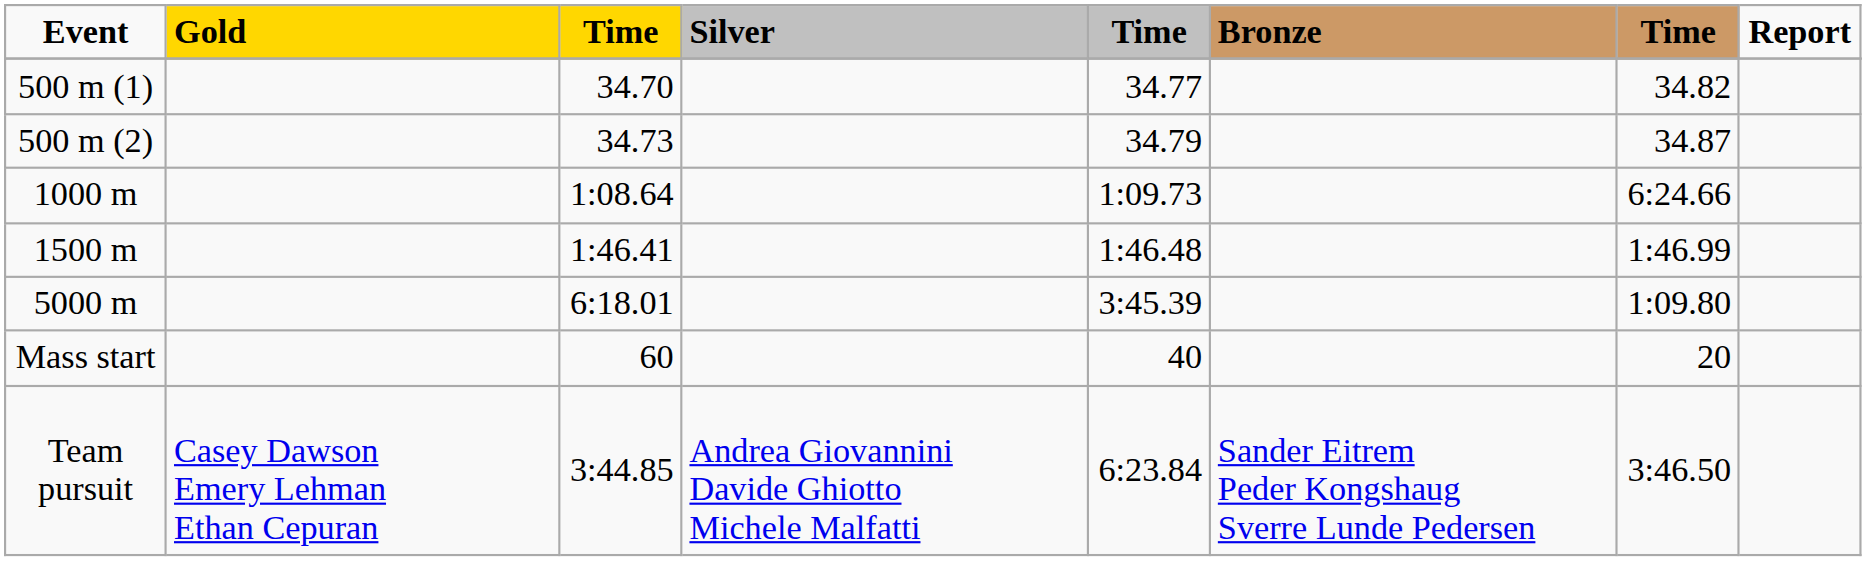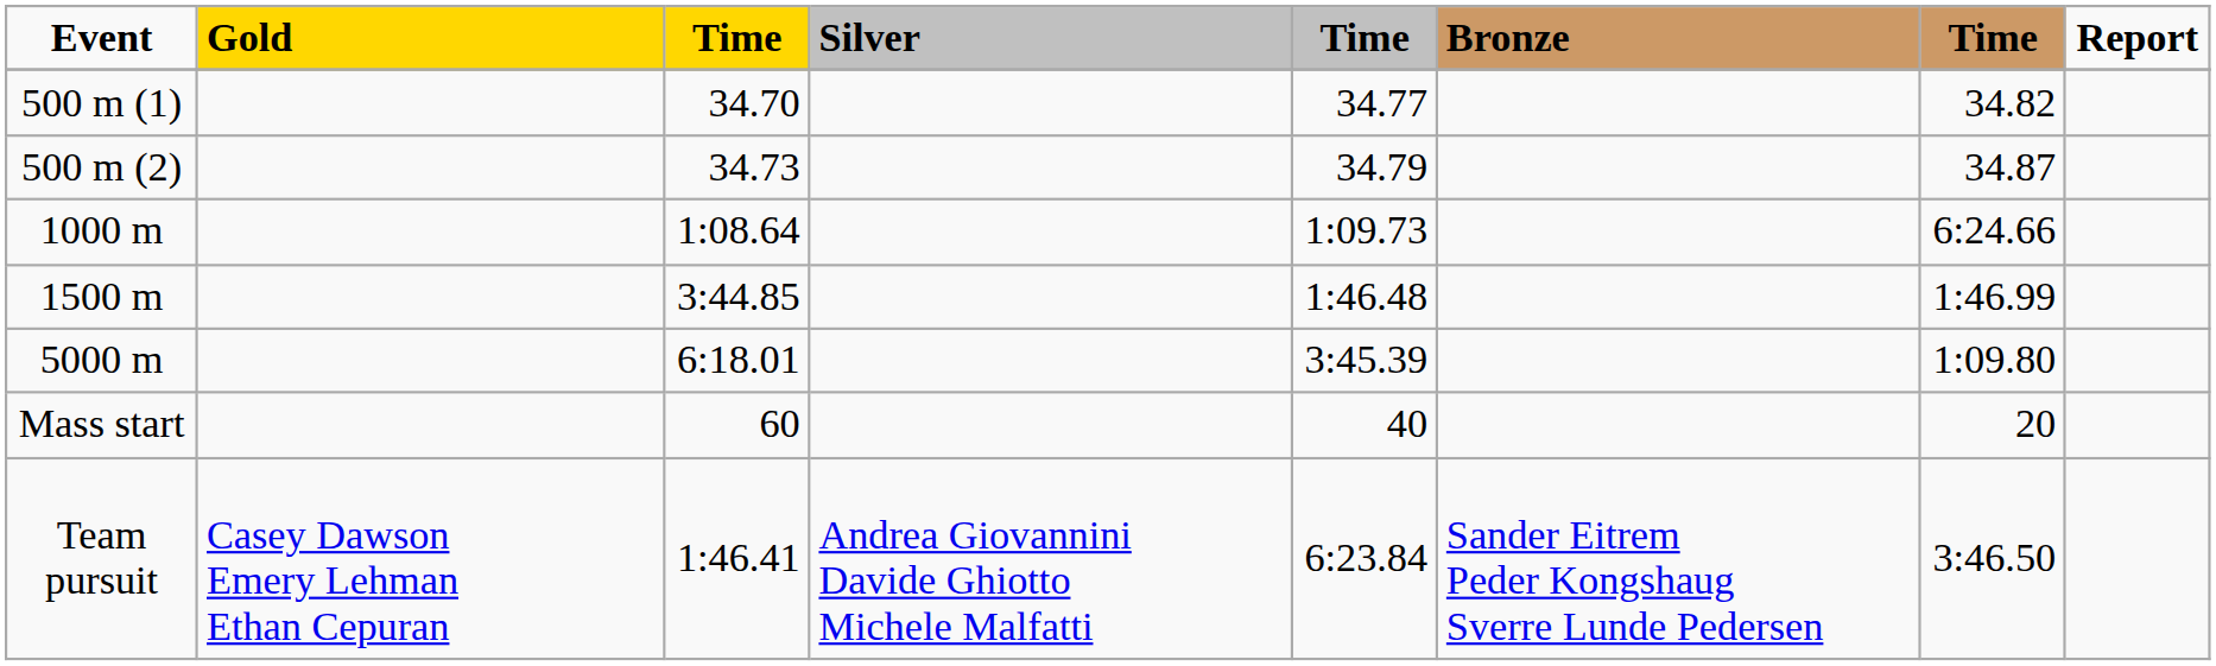1500 m | column 3: 1:46.41 -> 3:44.85
Team pursuit | column 3: 3:44.85 -> 1:46.41
